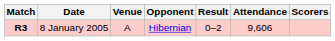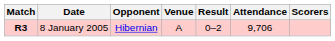columns swapped: Opponent <-> Venue
8 January 2005 | Attendance: 9,606 -> 9,706
